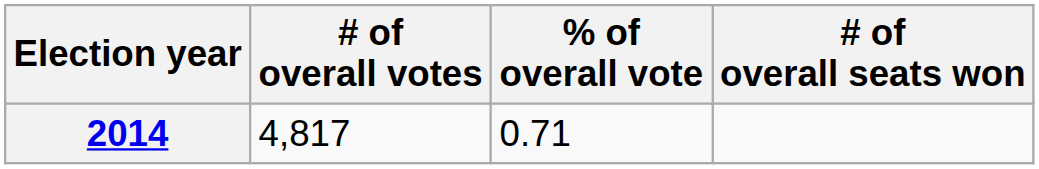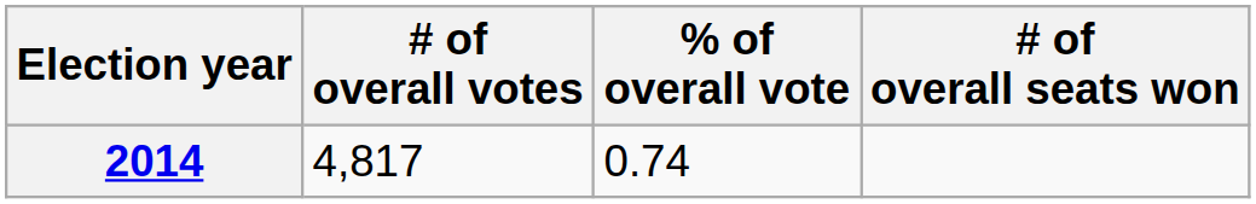2014 | % of overall vote: 0.71 -> 0.74
